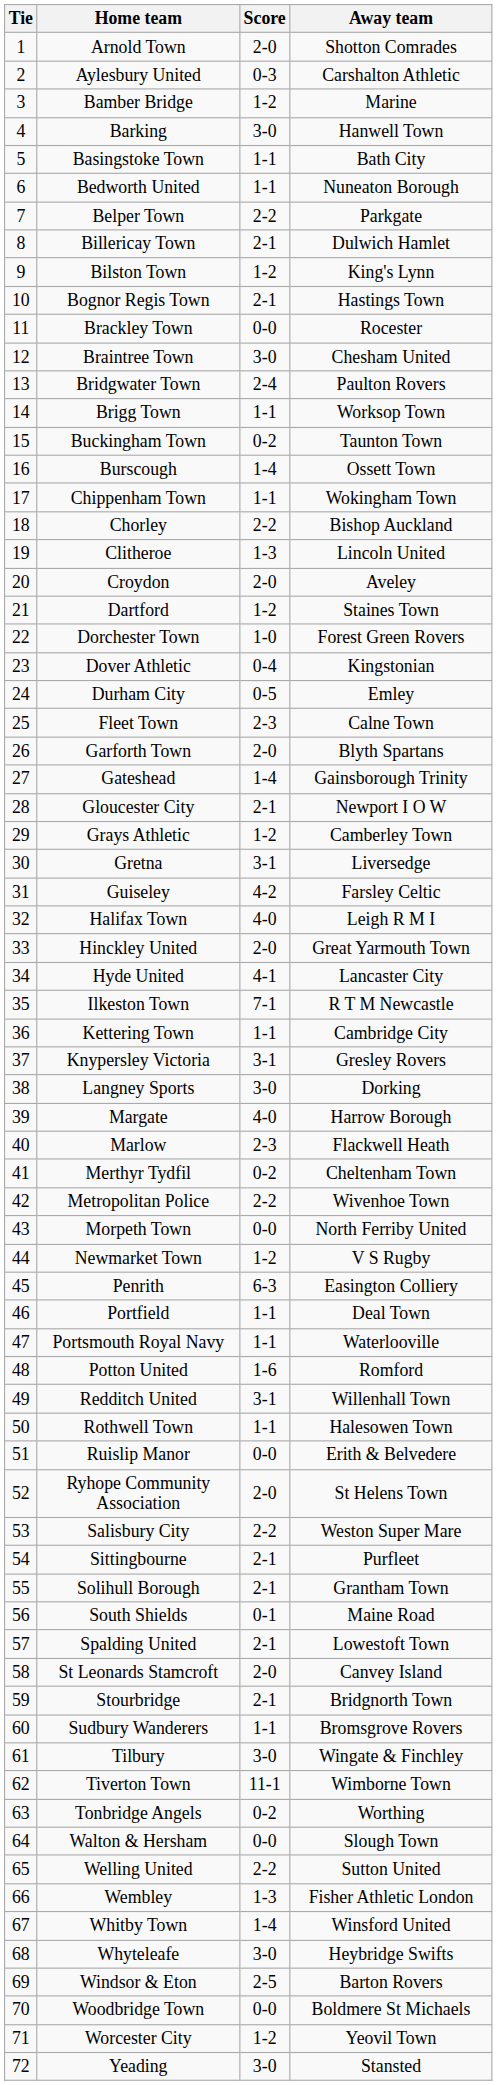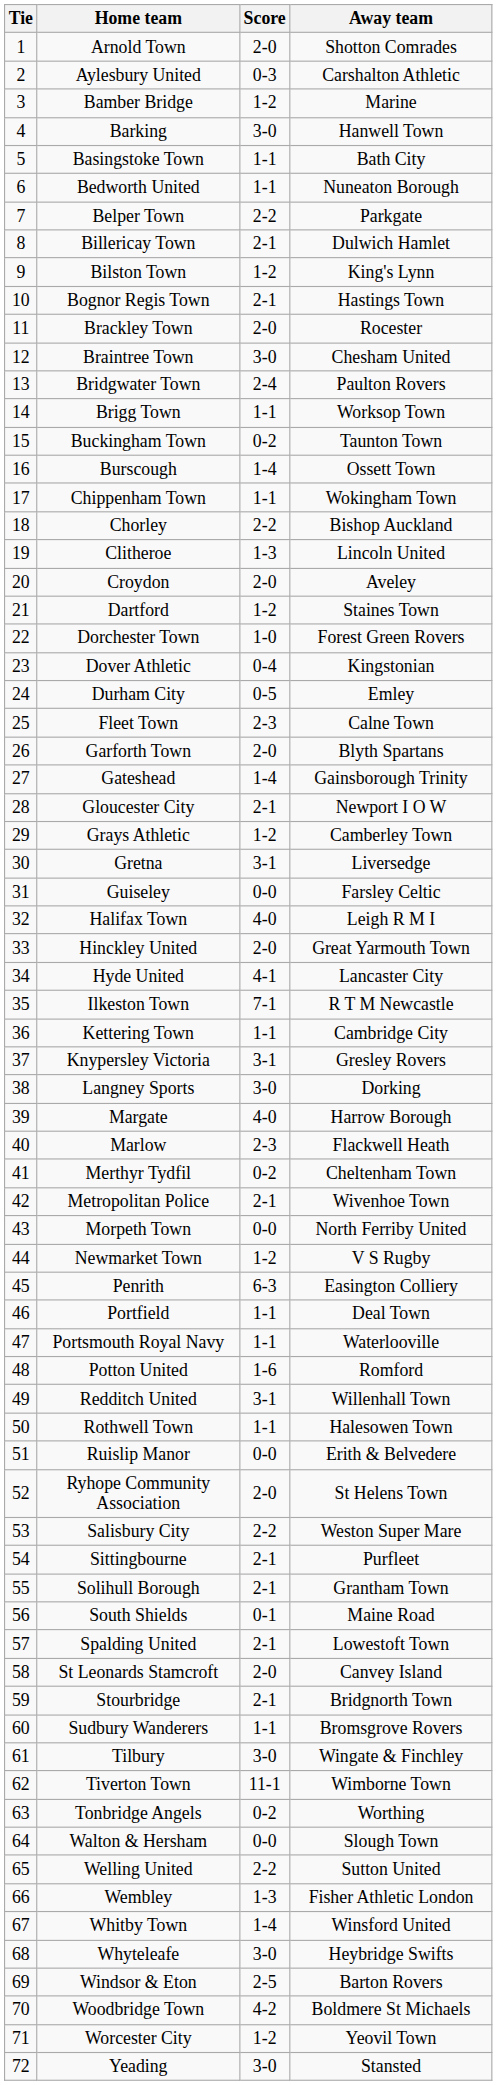Brackley Town | Score: 0-0 -> 2-0
Guiseley | Score: 4-2 -> 0-0
Metropolitan Police | Score: 2-2 -> 2-1
Woodbridge Town | Score: 0-0 -> 4-2
